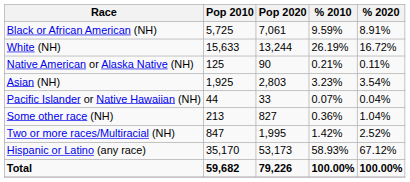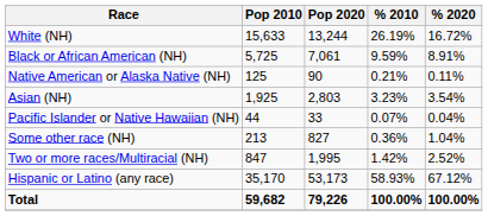rows swapped: White (NH) <-> Black or African American (NH)
